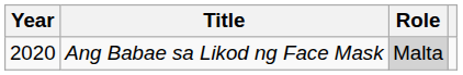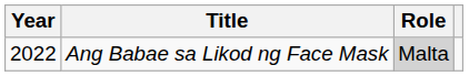Ang Babae sa Likod ng Face Mask | Year: 2020 -> 2022
